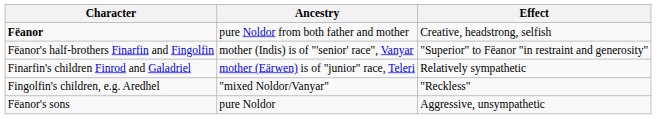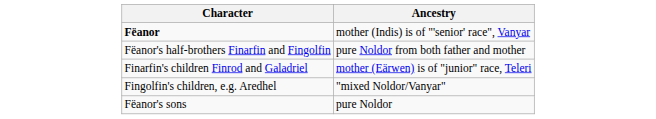- column: Effect | Creative, headstrong, selfish | "Superior" to Fëanor "in restraint and generosity" | Relatively sympathetic | "Reckless" | Aggressive, unsympathetic
Fëanor | Ancestry: pure Noldor from both father and mother -> mother (Indis) is of "'senior' race", Vanyar
Fëanor's half-brothers Finarfin and Fingolfin | Ancestry: mother (Indis) is of "'senior' race", Vanyar -> pure Noldor from both father and mother
